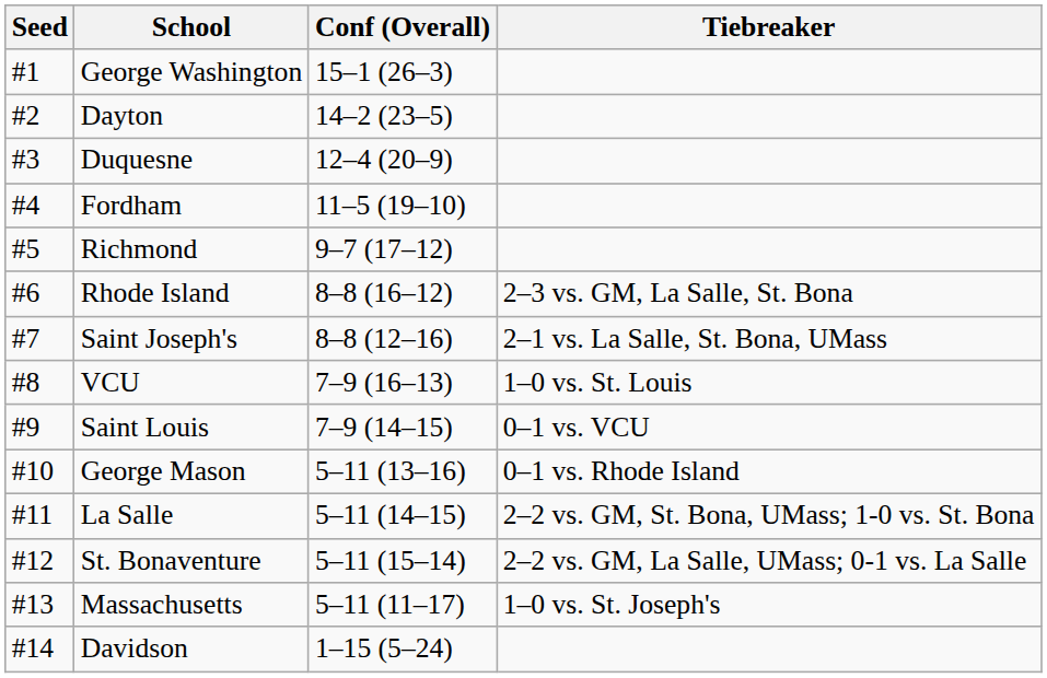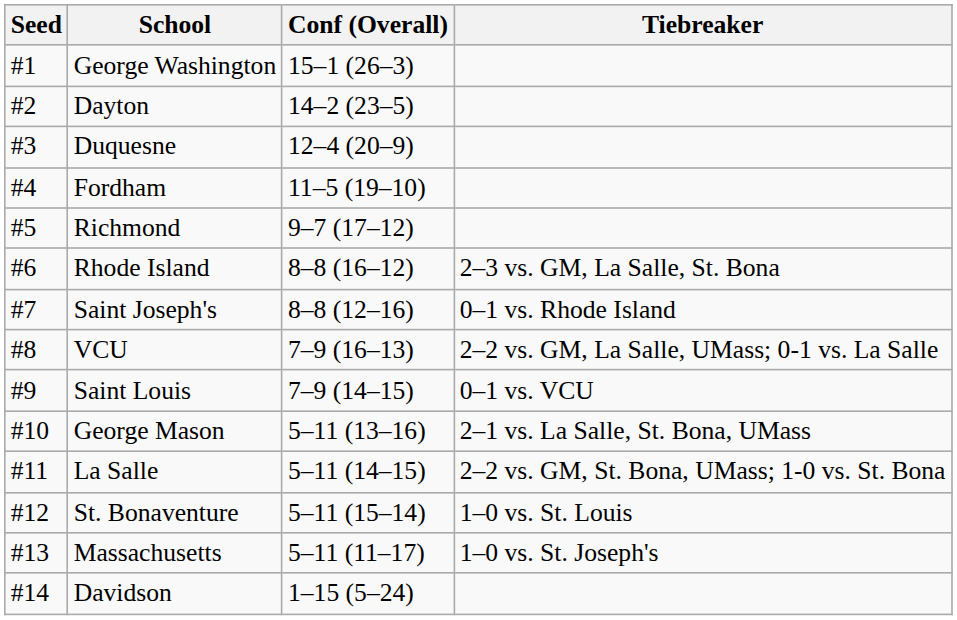Saint Joseph's | Tiebreaker: 2–1 vs. La Salle, St. Bona, UMass -> 0–1 vs. Rhode Island
VCU | Tiebreaker: 1–0 vs. St. Louis -> 2–2 vs. GM, La Salle, UMass; 0-1 vs. La Salle
George Mason | Tiebreaker: 0–1 vs. Rhode Island -> 2–1 vs. La Salle, St. Bona, UMass
St. Bonaventure | Tiebreaker: 2–2 vs. GM, La Salle, UMass; 0-1 vs. La Salle -> 1–0 vs. St. Louis
